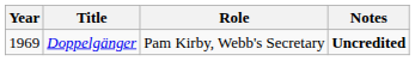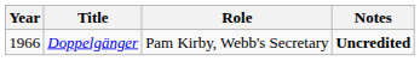Doppelgänger | Year: 1969 -> 1966
